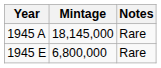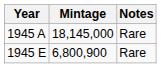1945 E | Mintage: 6,800,000 -> 6,800,900
